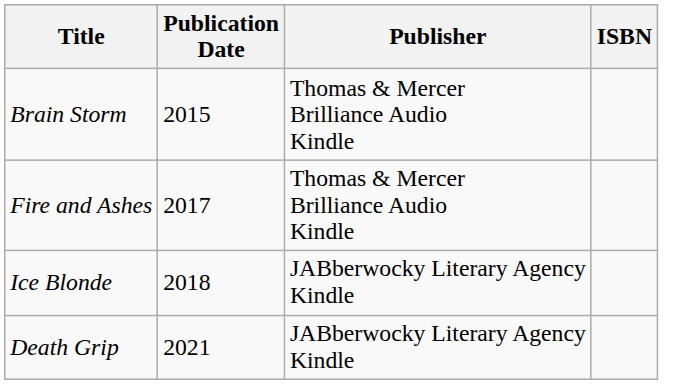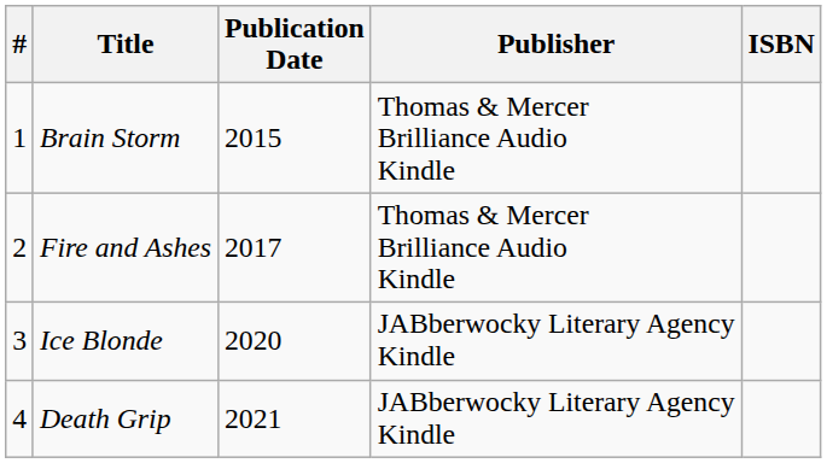+ column: # | 1 | 2 | 3 | 4
Ice Blonde | Publication Date: 2018 -> 2020
